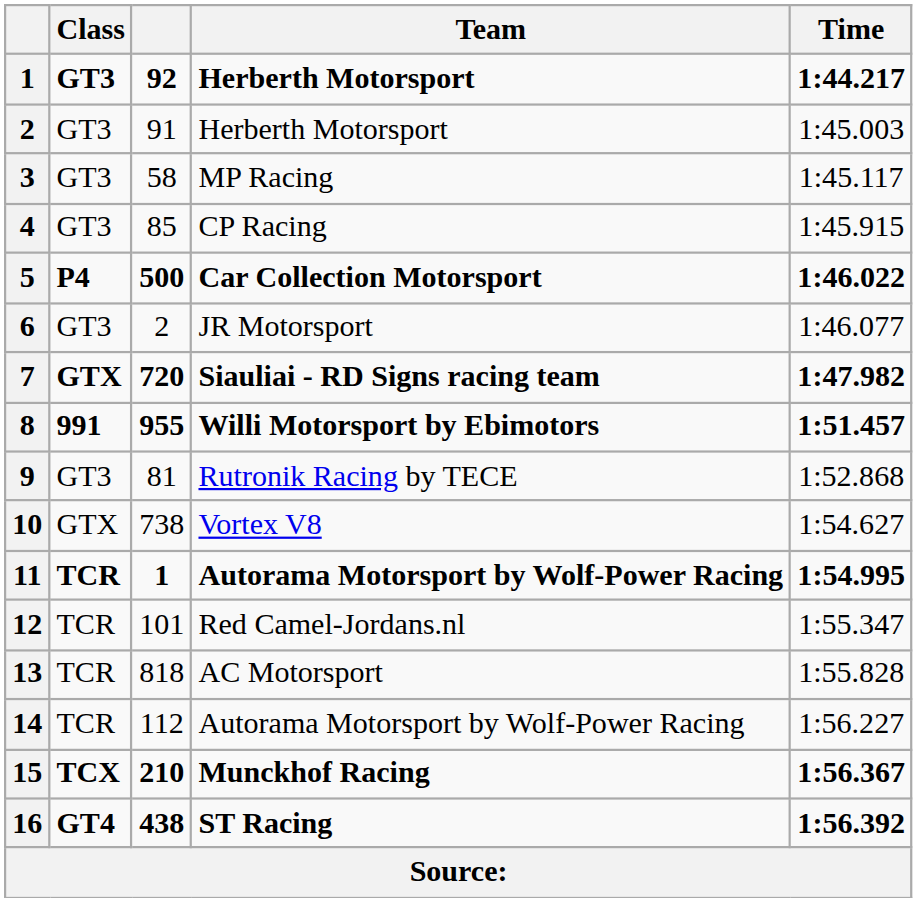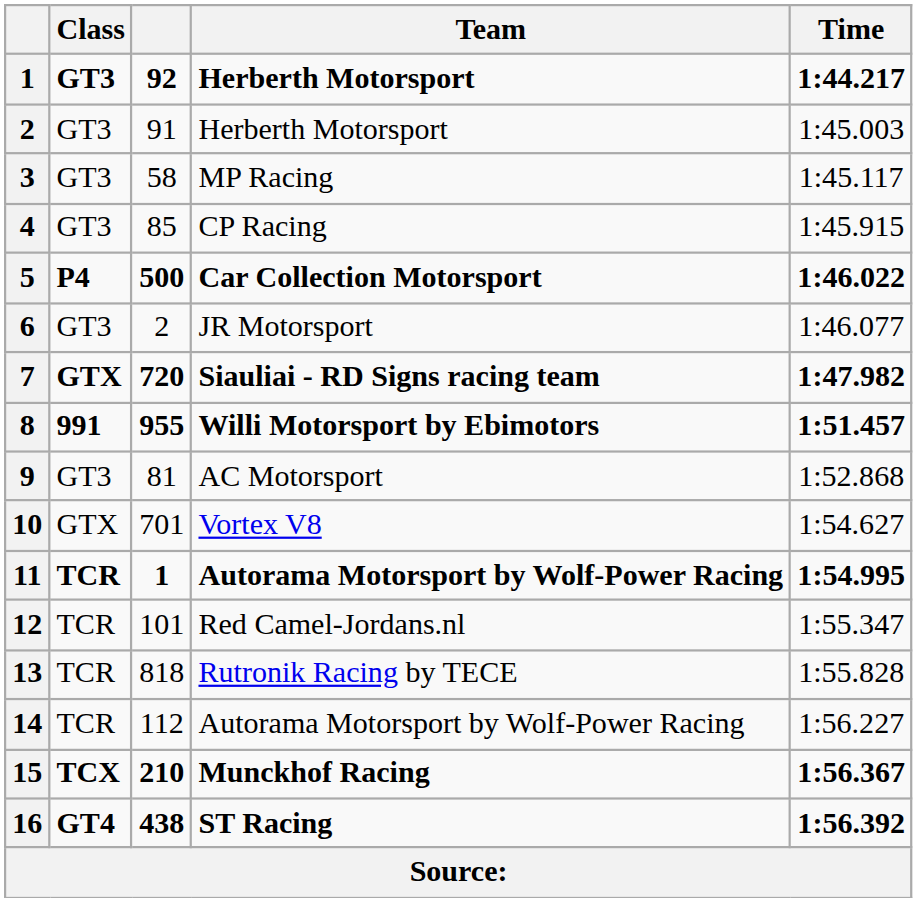9 | Team: Rutronik Racing by TECE -> AC Motorsport
10 | column 3: 738 -> 701
13 | Team: AC Motorsport -> Rutronik Racing by TECE
